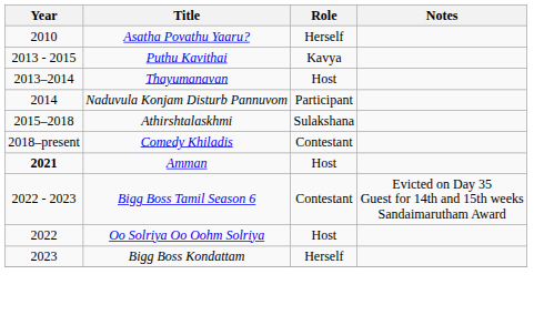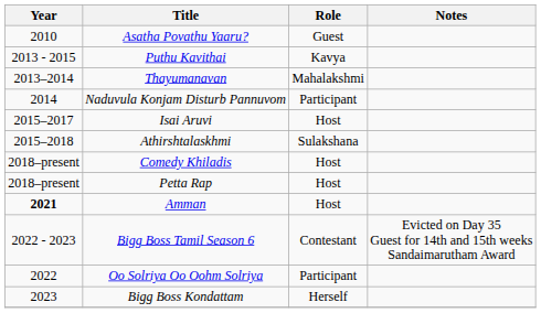Asatha Povathu Yaaru? | Role: Herself -> Guest
Thayumanavan | Role: Host -> Mahalakshmi
+ row: 2015–2017 | Isai Aruvi | Host
Comedy Khiladis | Role: Contestant -> Host
+ row: 2018–present | Petta Rap | Host
Oo Solriya Oo Oohm Solriya | Role: Host -> Participant
